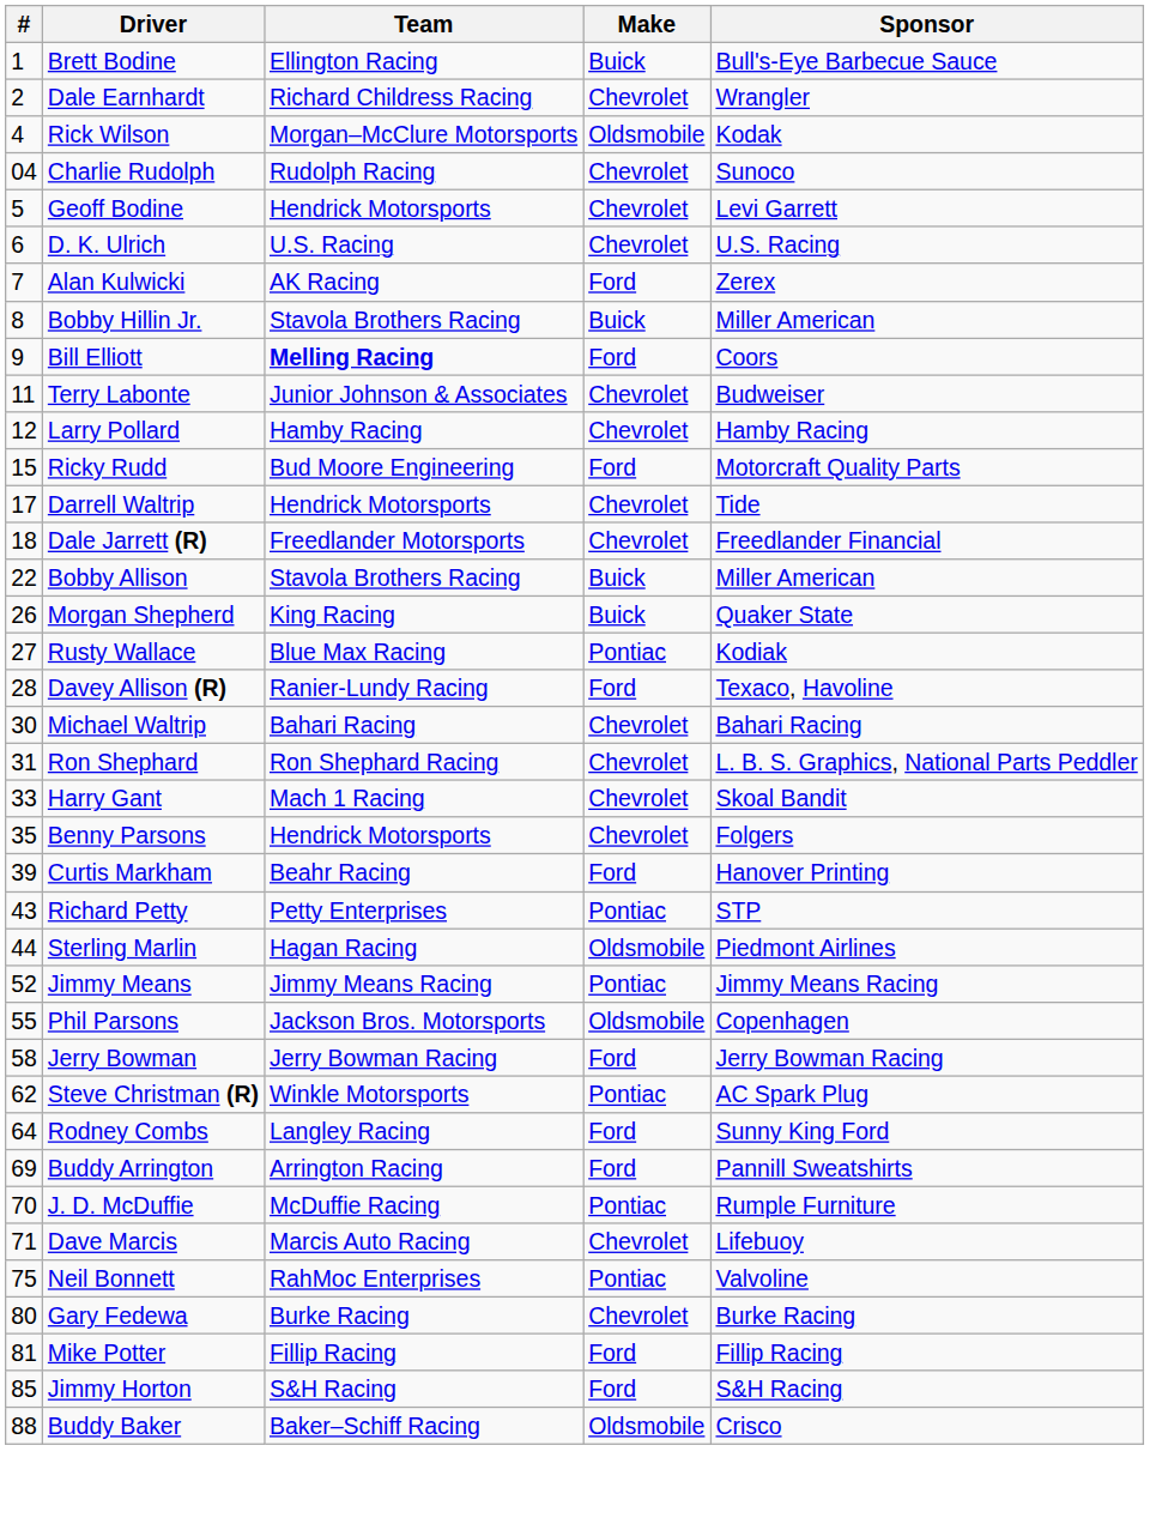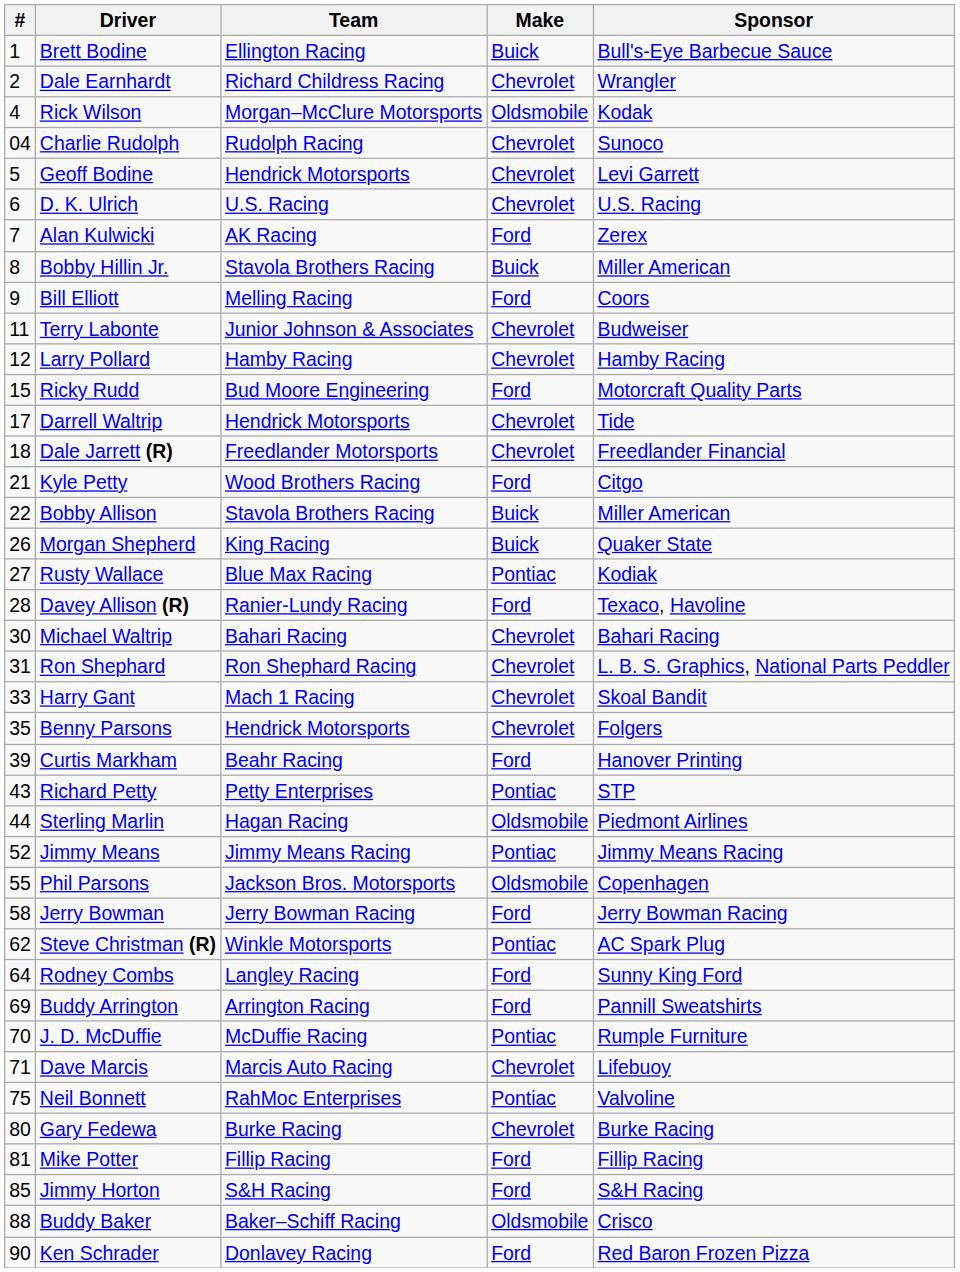Bill Elliott | Team: bold -> normal
+ row: 21 | Kyle Petty | Wood Brothers Racing | Ford | Citgo
+ row: 90 | Ken Schrader | Donlavey Racing | Ford | Red Baron Frozen Pizza
